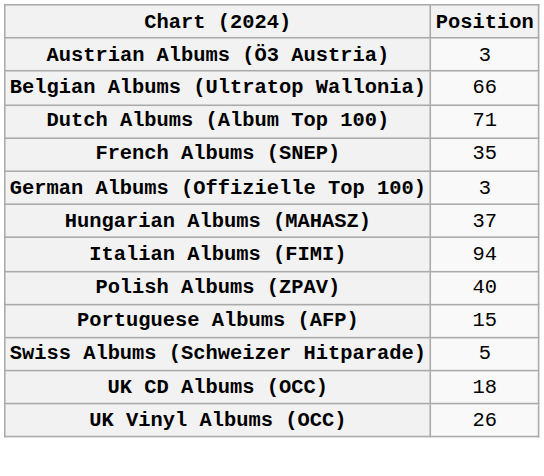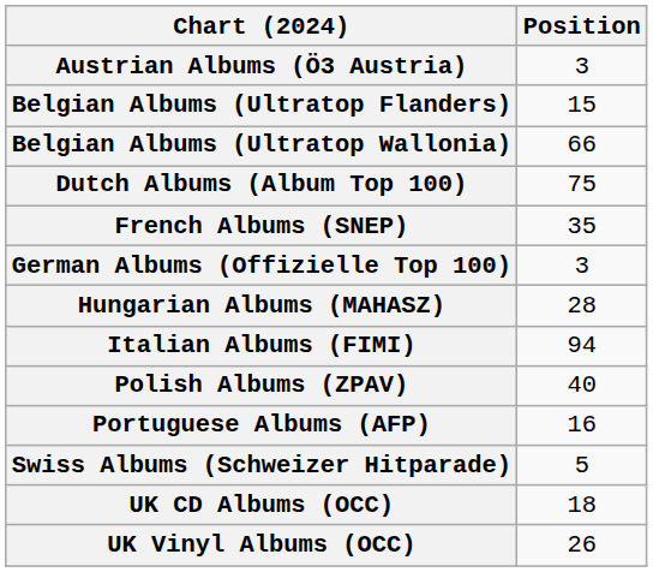+ row: Belgian Albums (Ultratop Flanders) | 15
Dutch Albums (Album Top 100) | Position: 71 -> 75
Hungarian Albums (MAHASZ) | Position: 37 -> 28
Portuguese Albums (AFP) | Position: 15 -> 16
